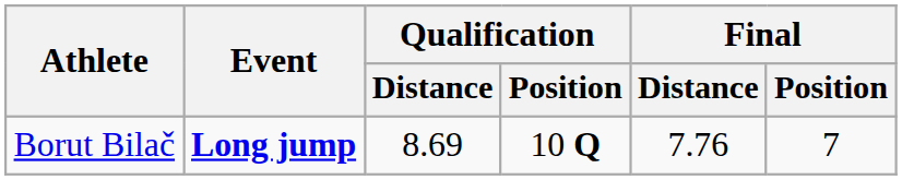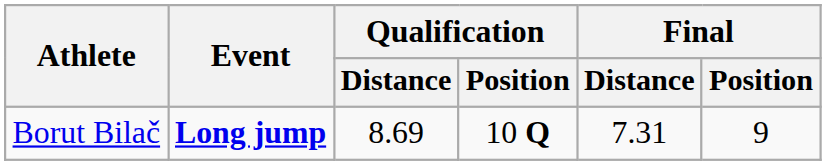Borut Bilač | Final / Distance: 7.76 -> 7.31
Borut Bilač | Final / Position: 7 -> 9
